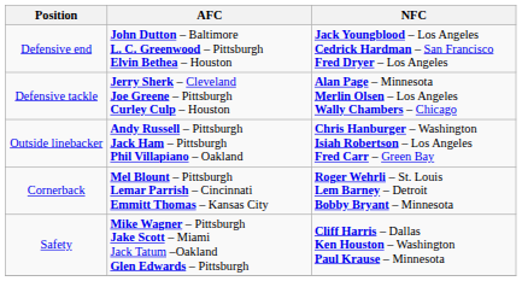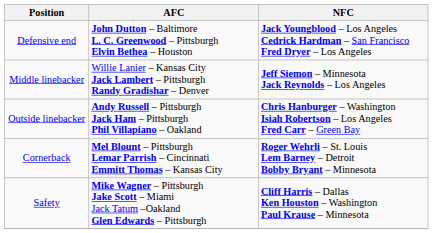- row: Defensive tackle | Jerry Sherk – Cleveland Joe Greene – Pittsburgh Curley Culp – Houston | Alan Page – Minnesota Merlin Olsen – Los Angeles Wally Chambers – Chicago
+ row: Middle linebacker | Willie Lanier – Kansas City Jack Lambert – Pittsburgh Randy Gradishar – Denver | Jeff Siemon – Minnesota Jack Reynolds – Los Angeles
